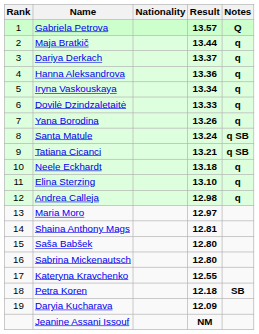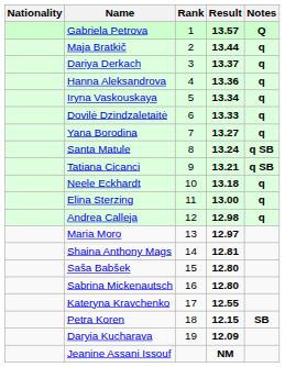columns swapped: Rank <-> Nationality
Yana Borodina | Result: 13.26 -> 13.27
Elina Sterzing | Result: 13.10 -> 13.00
Petra Koren | Result: 12.18 -> 12.15
